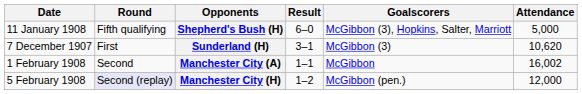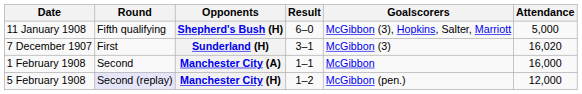Sunderland (H) | Attendance: 10,620 -> 16,020
Manchester City (A) | Attendance: 16,002 -> 16,000
